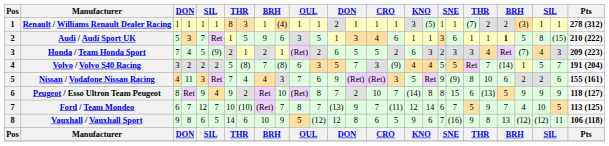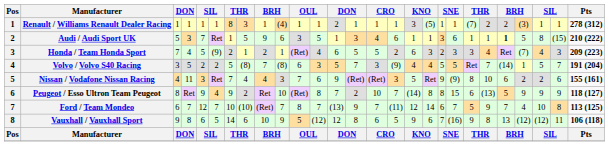Honda / Team Honda Sport | column 12: 2 -> 4
Volvo / Volvo S40 Racing | column 4: 2 -> 5
Ford / Team Mondeo | column 26: 5 -> 8
